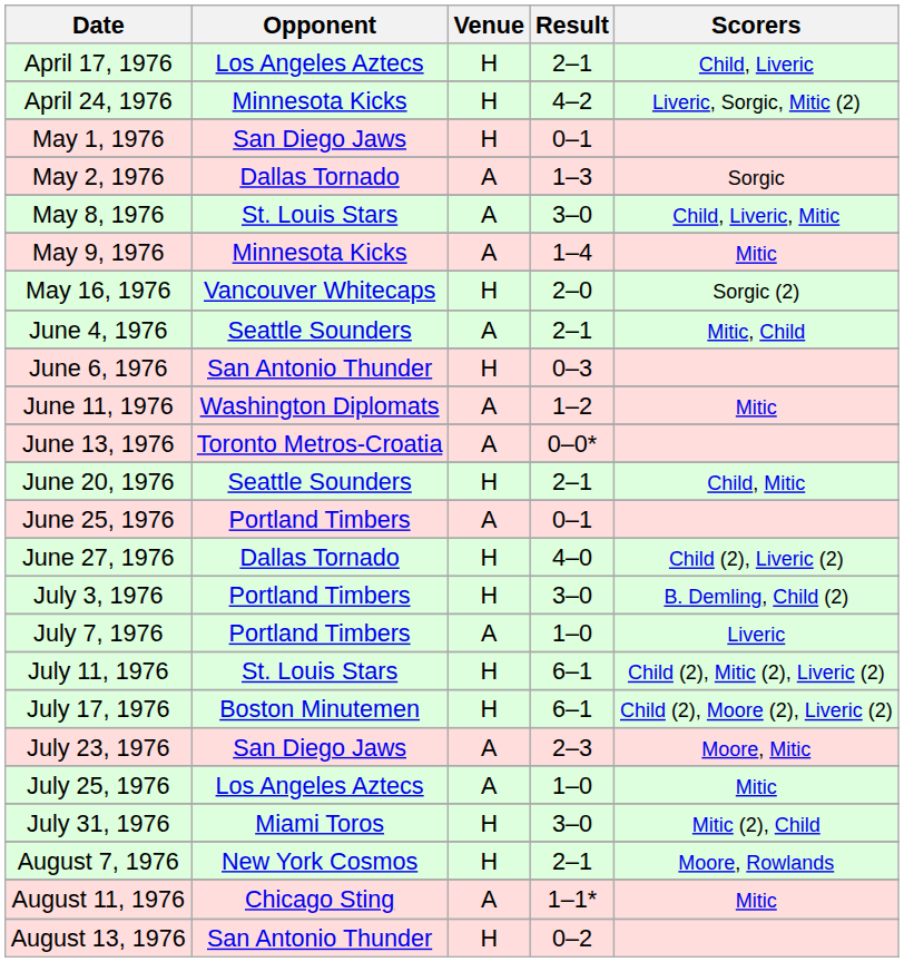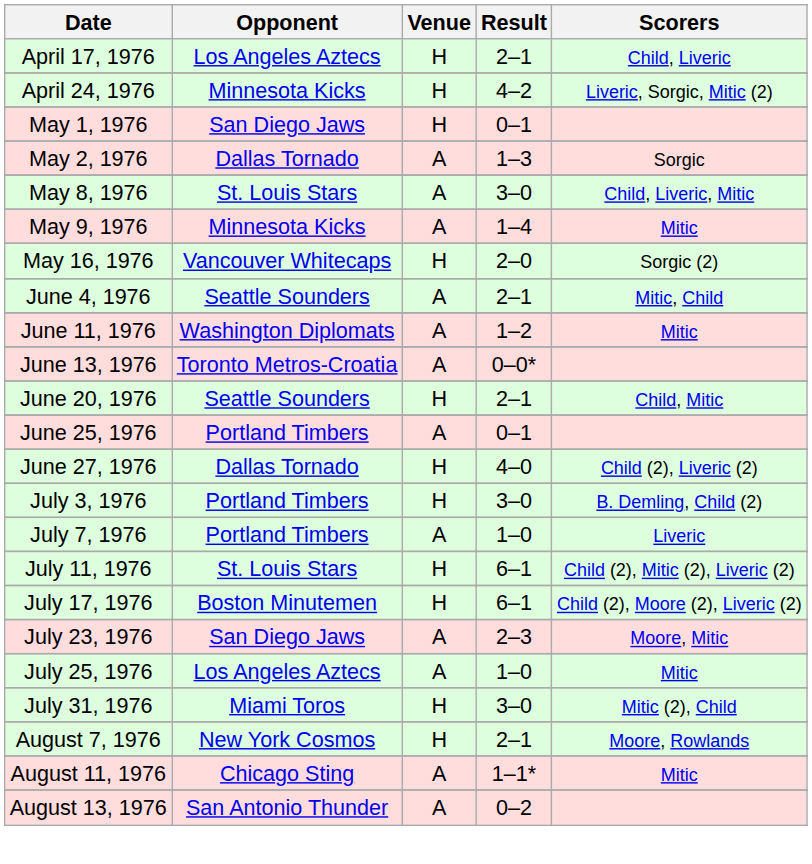- row: June 6, 1976 | San Antonio Thunder | H | 0–3
August 13, 1976 | Venue: H -> A
